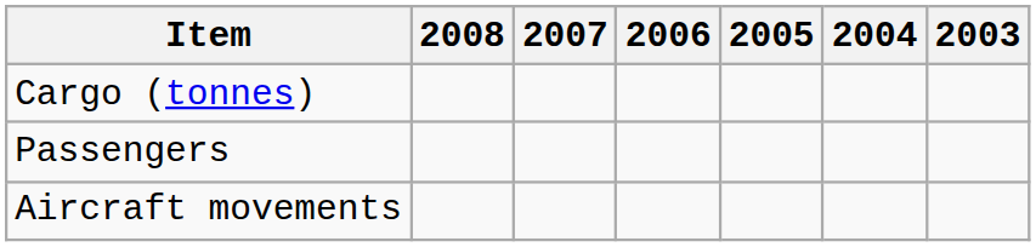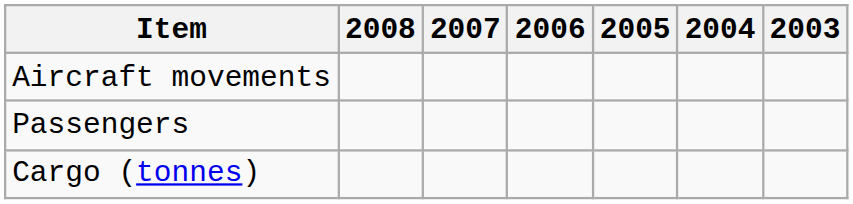rows swapped: Aircraft movements <-> Cargo (tonnes)
